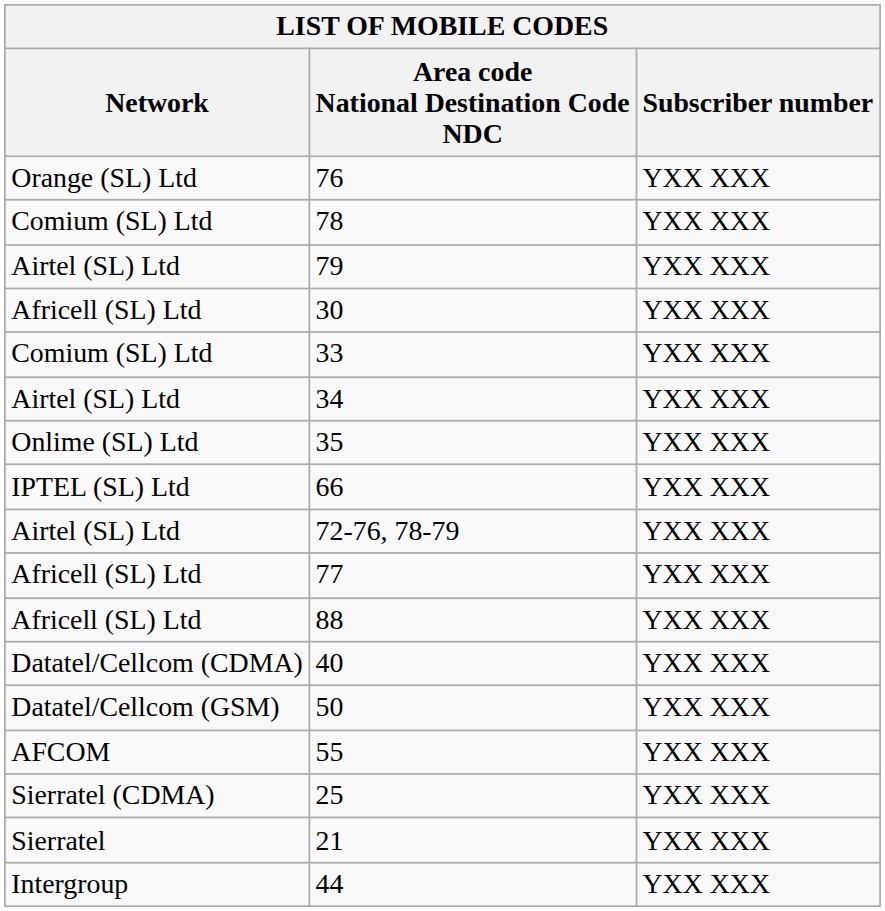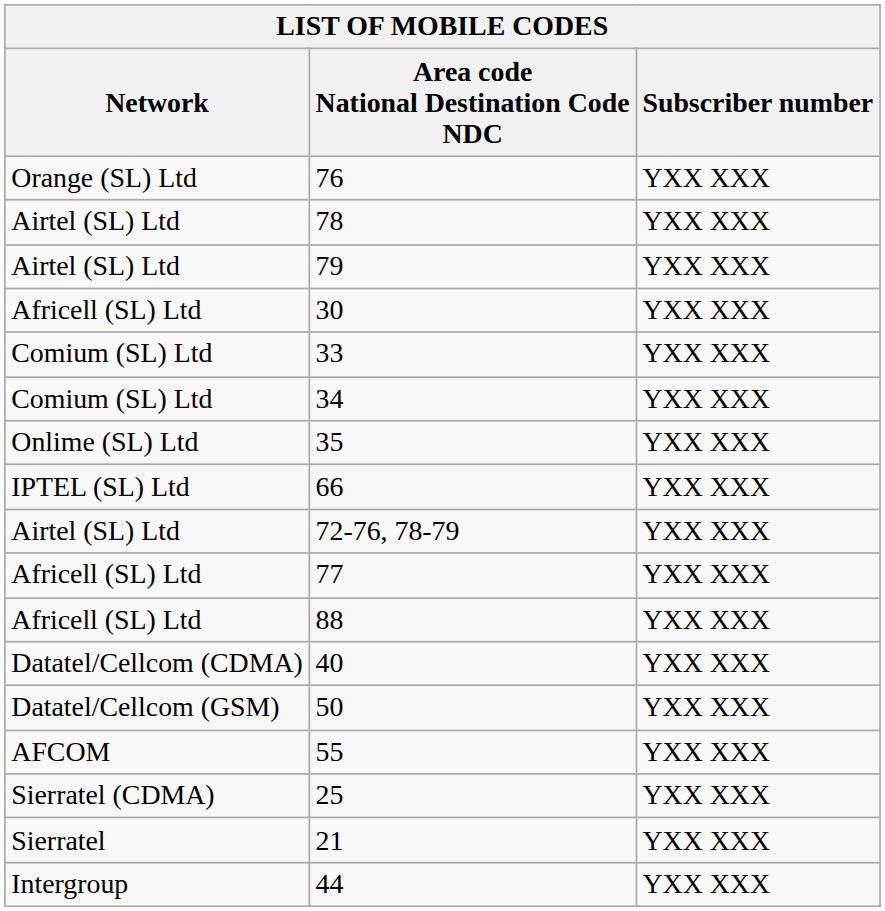78 | Network: Comium (SL) Ltd -> Airtel (SL) Ltd
34 | Network: Airtel (SL) Ltd -> Comium (SL) Ltd
